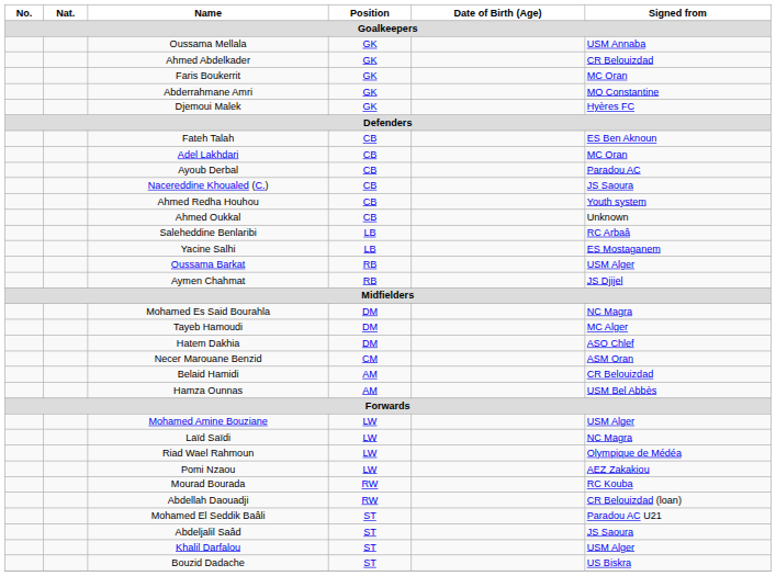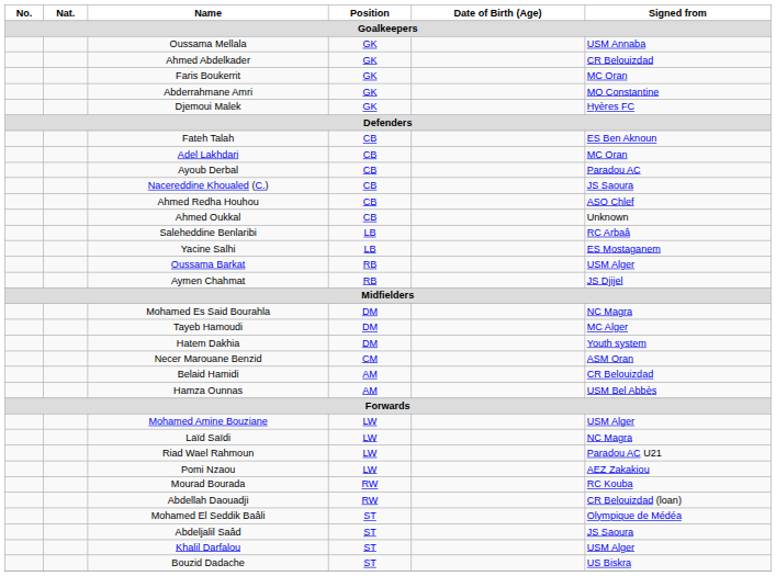Ahmed Redha Houhou | Signed from: Youth system -> ASO Chlef
Hatem Dakhia | Signed from: ASO Chlef -> Youth system
Riad Wael Rahmoun | Signed from: Olympique de Médéa -> Paradou AC U21
Mohamed El Seddik Baâli | Signed from: Paradou AC U21 -> Olympique de Médéa
